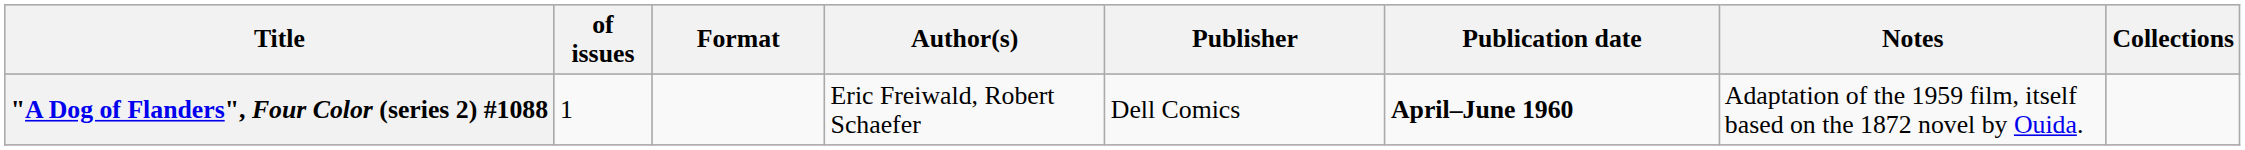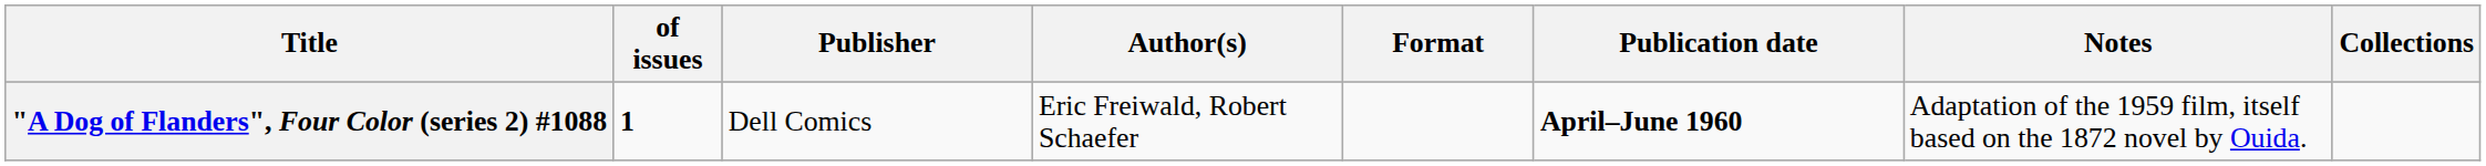columns swapped: Format <-> Publisher
"A Dog of Flanders", Four Color (series 2) #1088 | of issues: normal -> bold
